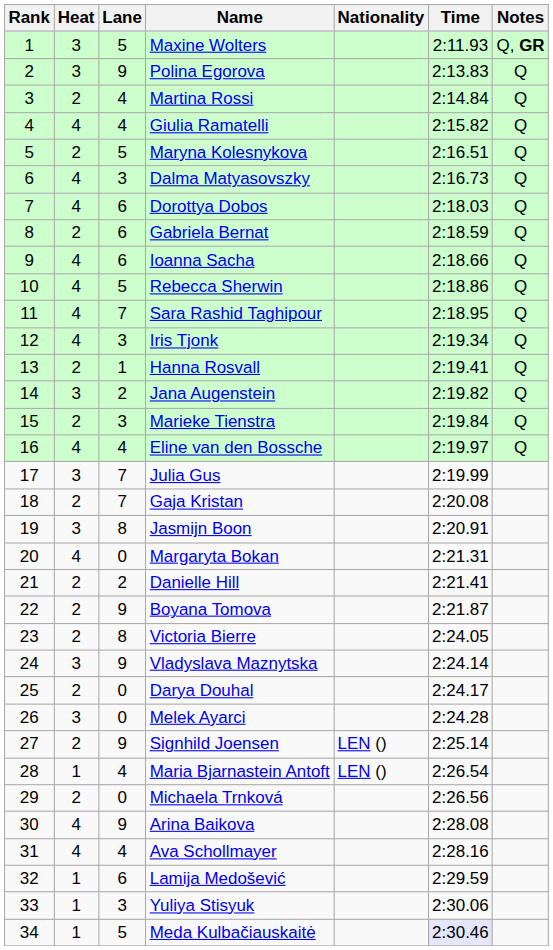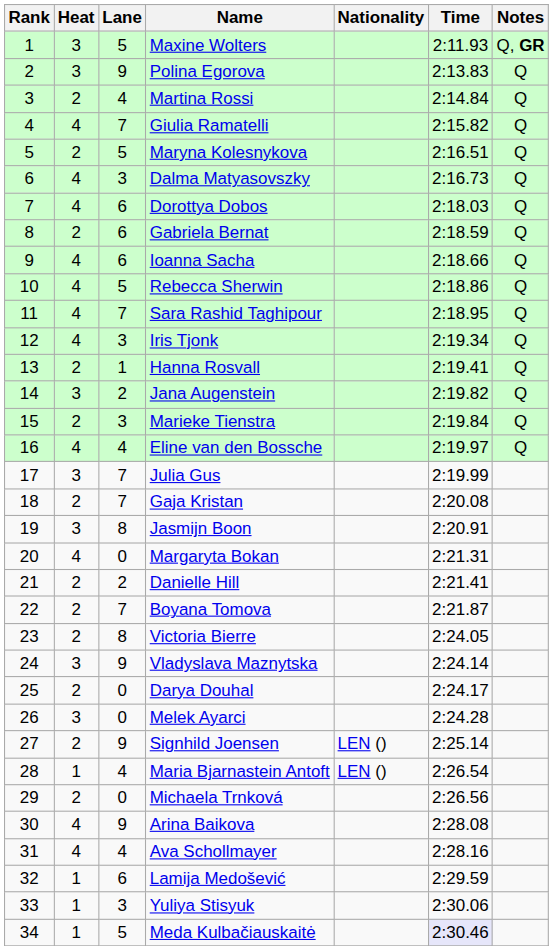Giulia Ramatelli | Lane: 4 -> 7
Boyana Tomova | Lane: 9 -> 7
